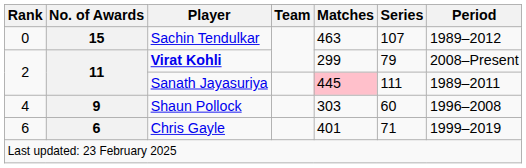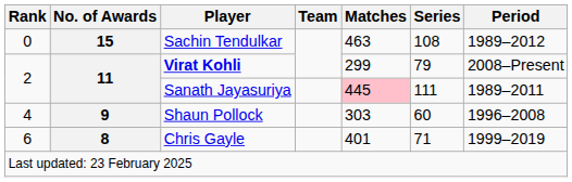Sachin Tendulkar | Series: 107 -> 108
Chris Gayle | No. of Awards: 6 -> 8
